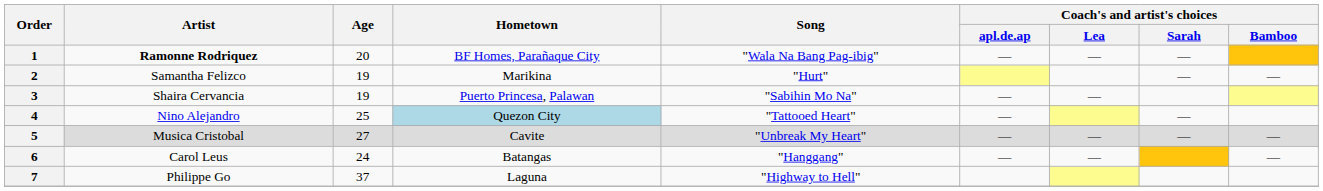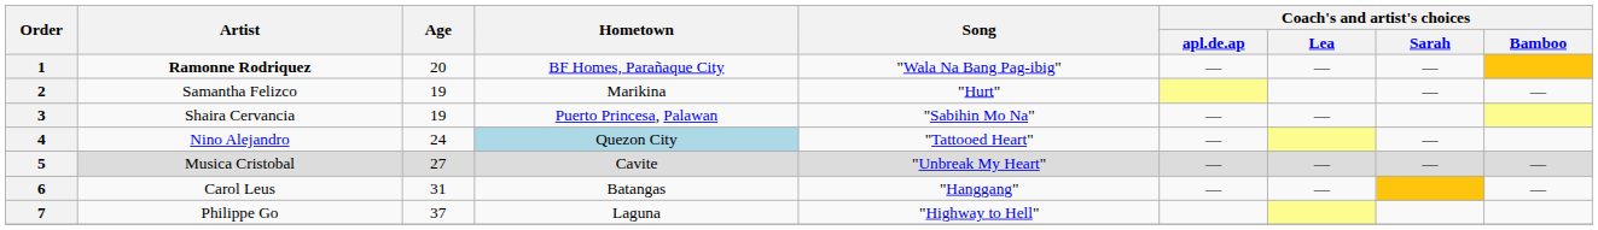4 | Age: 25 -> 24
6 | Age: 24 -> 31
